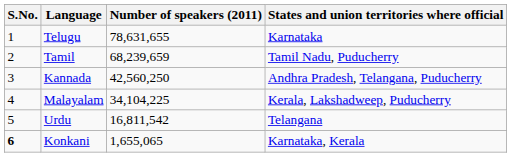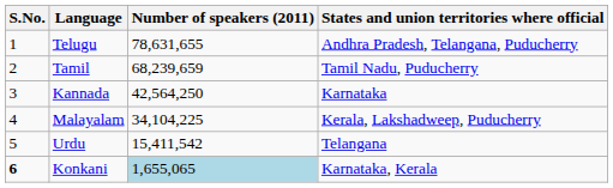Telugu | States and union territories where official: Karnataka -> Andhra Pradesh, Telangana, Puducherry
Kannada | Number of speakers (2011): 42,560,250 -> 42,564,250
Kannada | States and union territories where official: Andhra Pradesh, Telangana, Puducherry -> Karnataka
Urdu | Number of speakers (2011): 16,811,542 -> 15,411,542
Konkani | Number of speakers (2011): no background -> lightblue background
